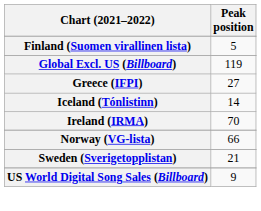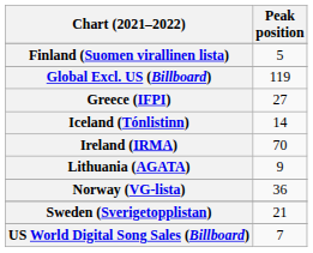+ row: Lithuania (AGATA) | 9
Norway (VG-lista) | Peak position: 66 -> 36
US World Digital Song Sales (Billboard) | Peak position: 9 -> 7
